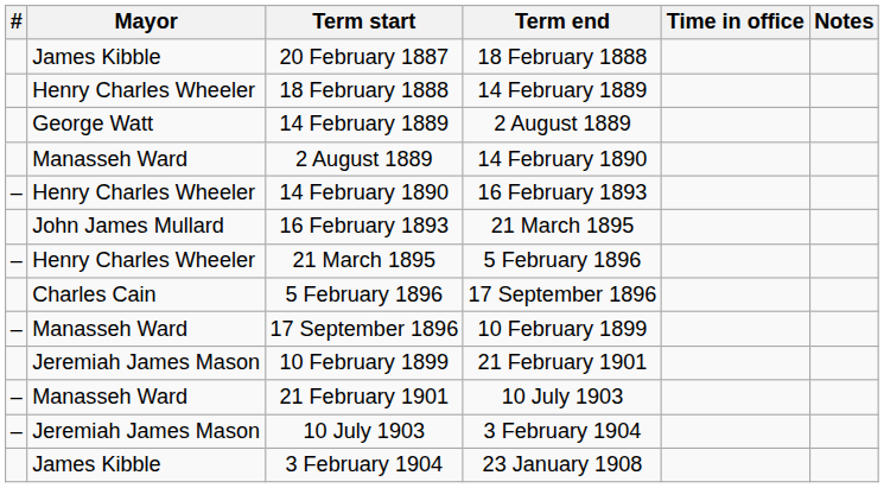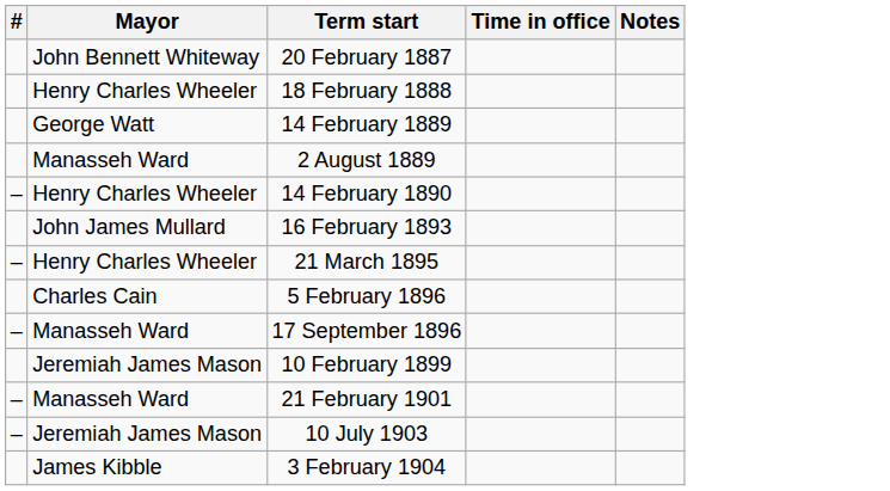- column: Term end | 18 February 1888 | 14 February 1889 | 2 August 1889 | 14 February 1890 | 16 February 1893 | 21 March 1895 | 5 February 1896 | 17 September 1896 | 10 February 1899 | 21 February 1901 | 10 July 1903 | 3 February 1904 | 23 January 1908
20 February 1887 | Mayor: James Kibble -> John Bennett Whiteway
